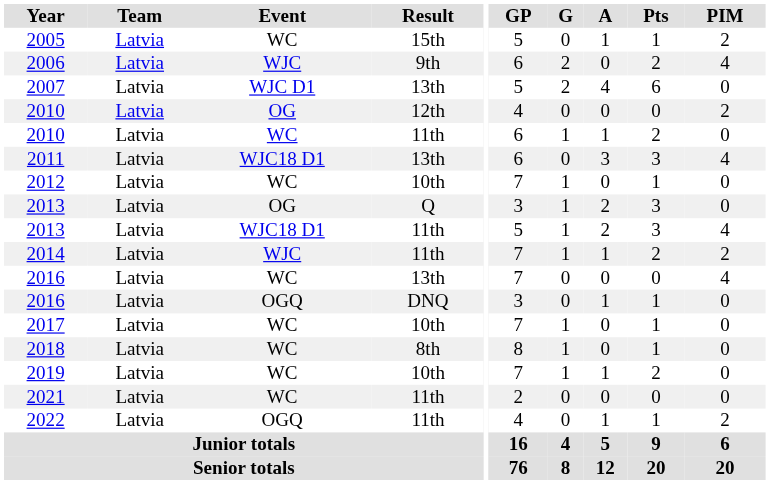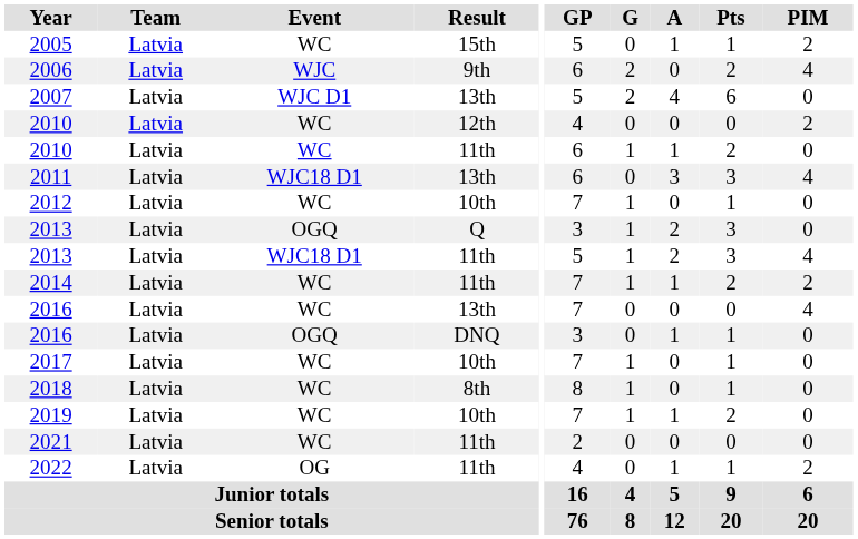2010 / 12th | Event: OG -> WC
2013 / Q | Event: OG -> OGQ
2014 | Event: WJC -> WC
2022 | Event: OGQ -> OG
